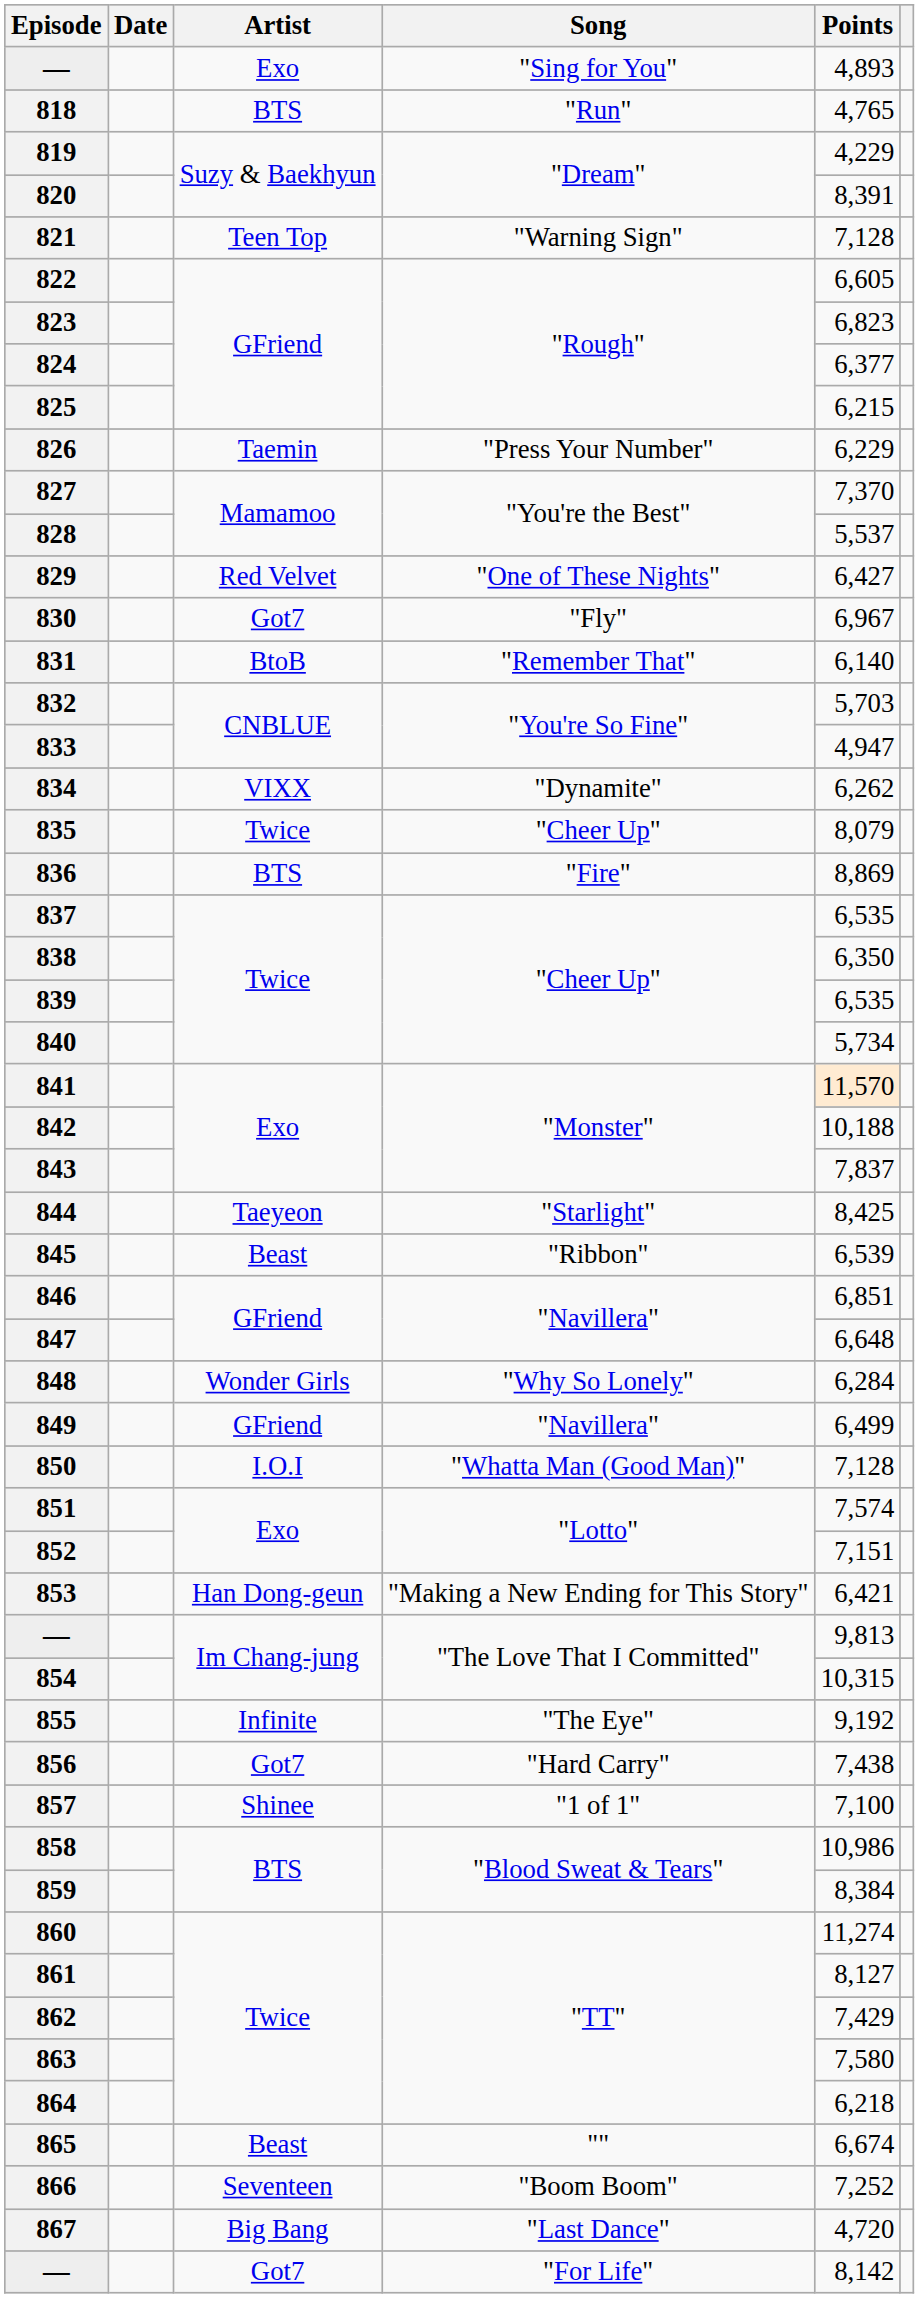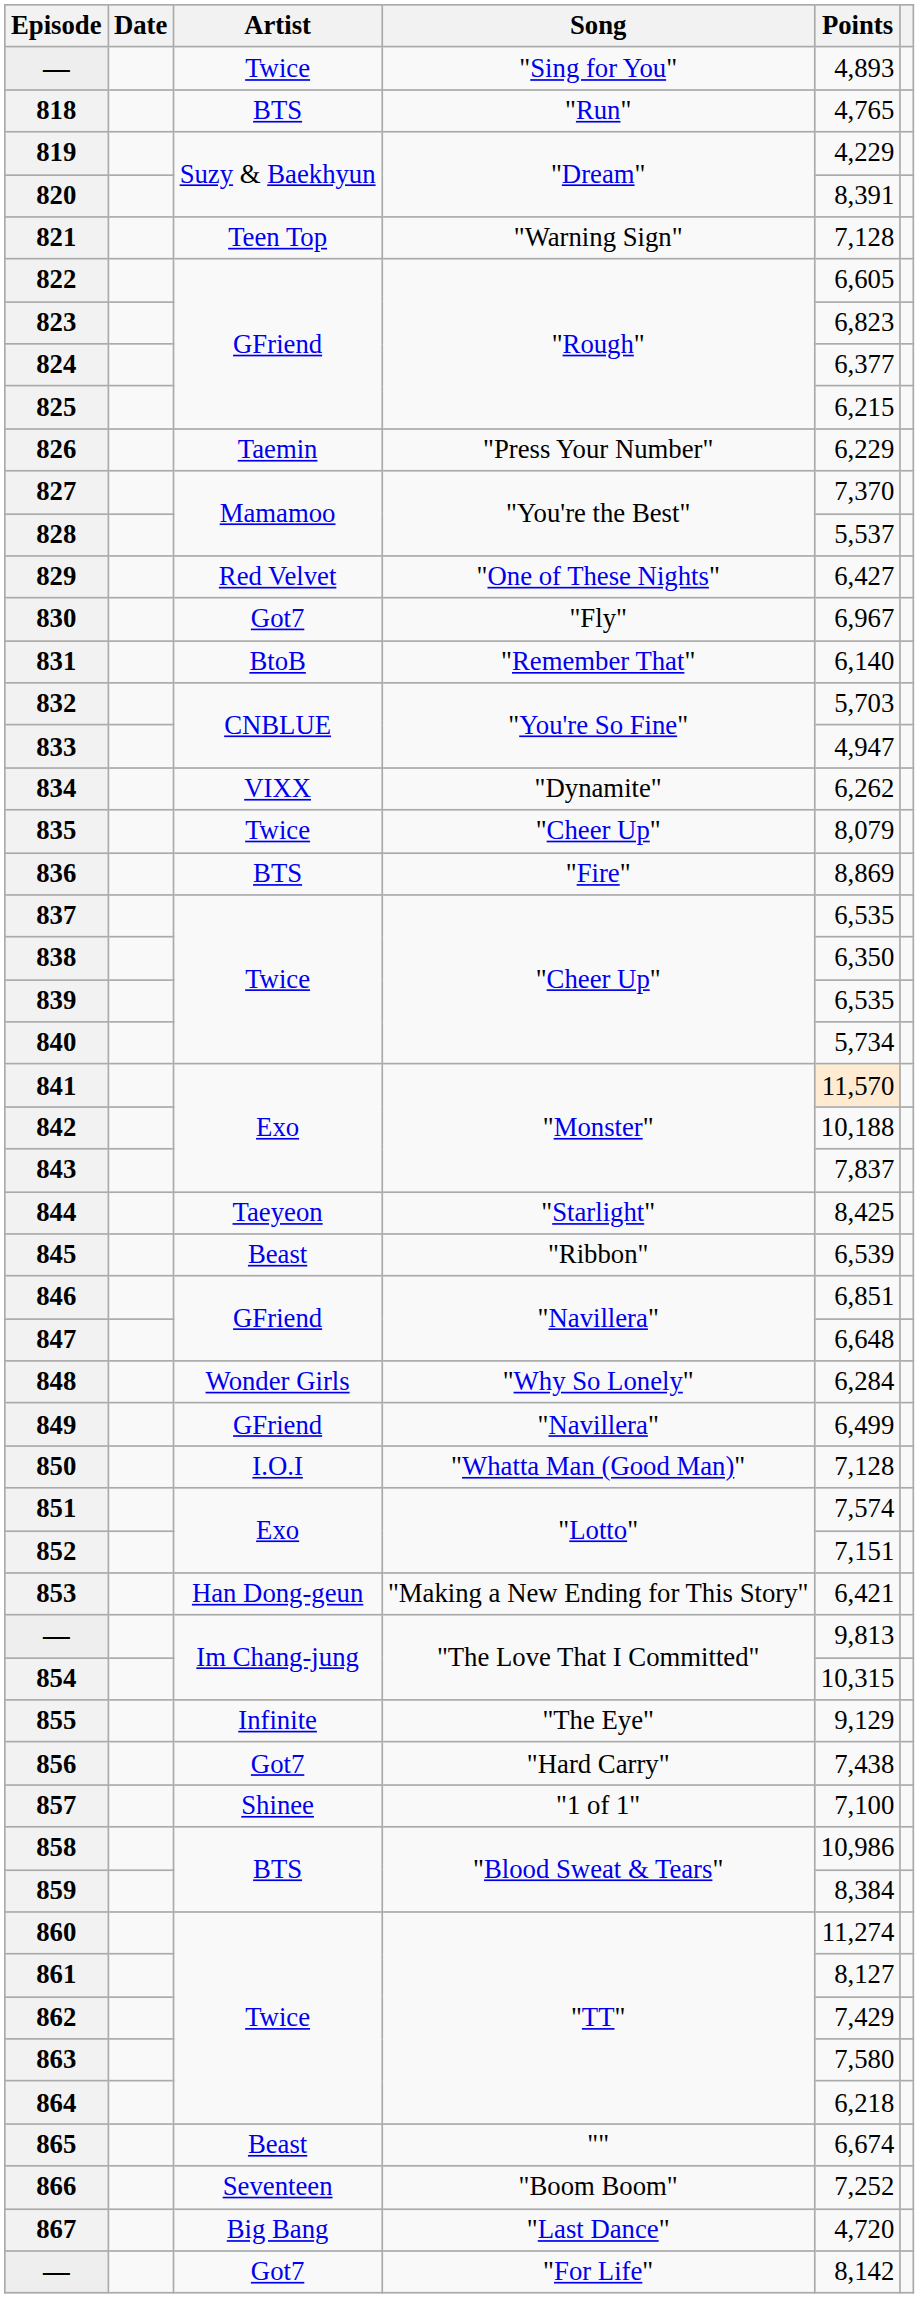— / "Sing for You" | Artist: Exo -> Twice
855 | Points: 9,192 -> 9,129
